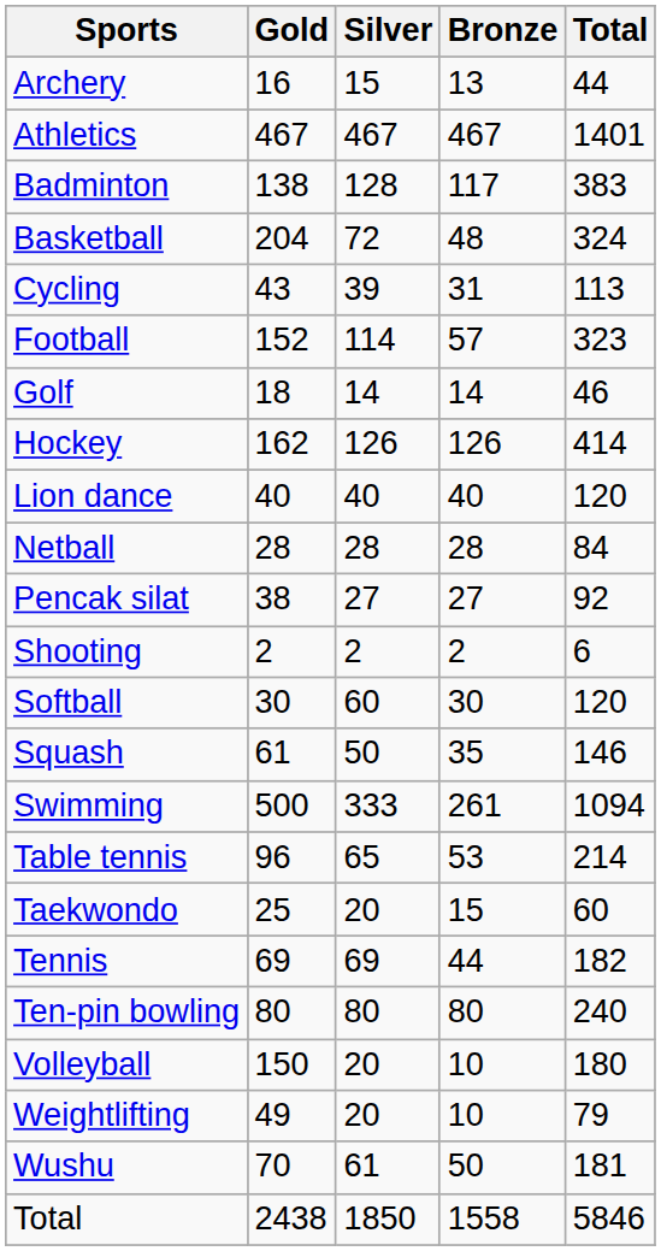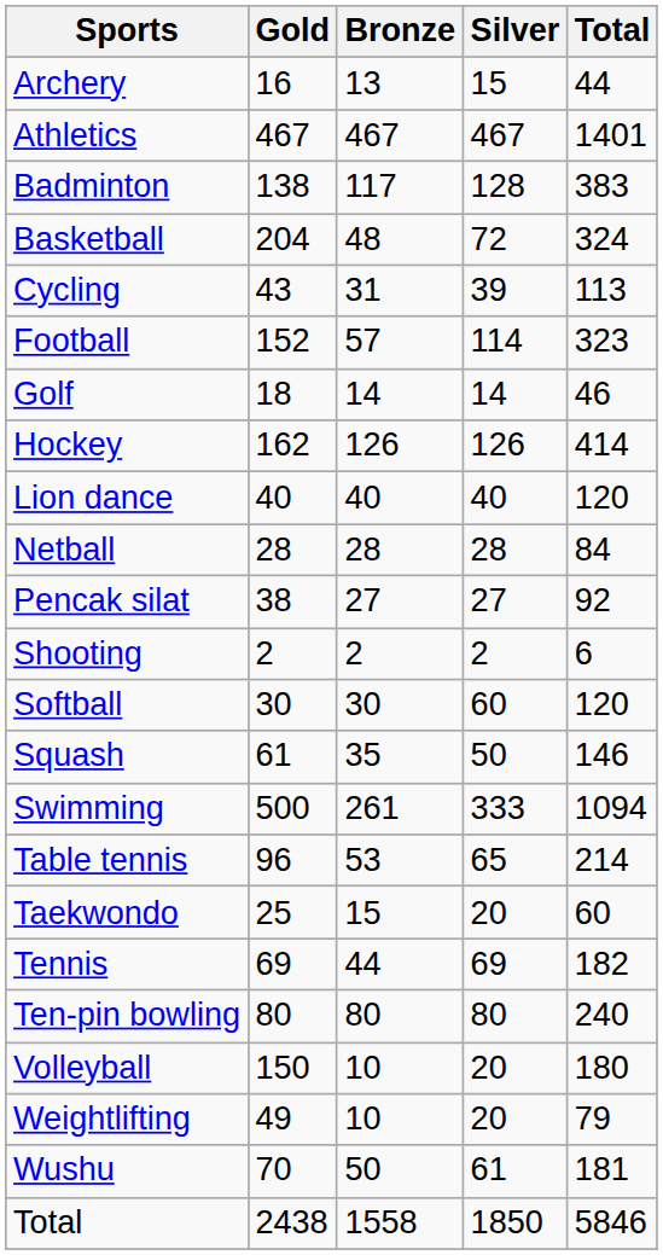columns swapped: Silver <-> Bronze
